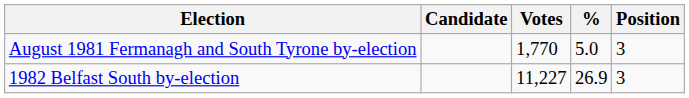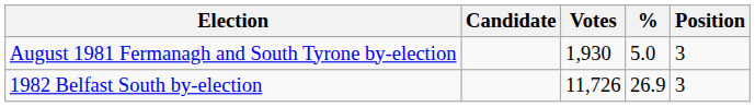August 1981 Fermanagh and South Tyrone by-election | Votes: 1,770 -> 1,930
1982 Belfast South by-election | Votes: 11,227 -> 11,726
